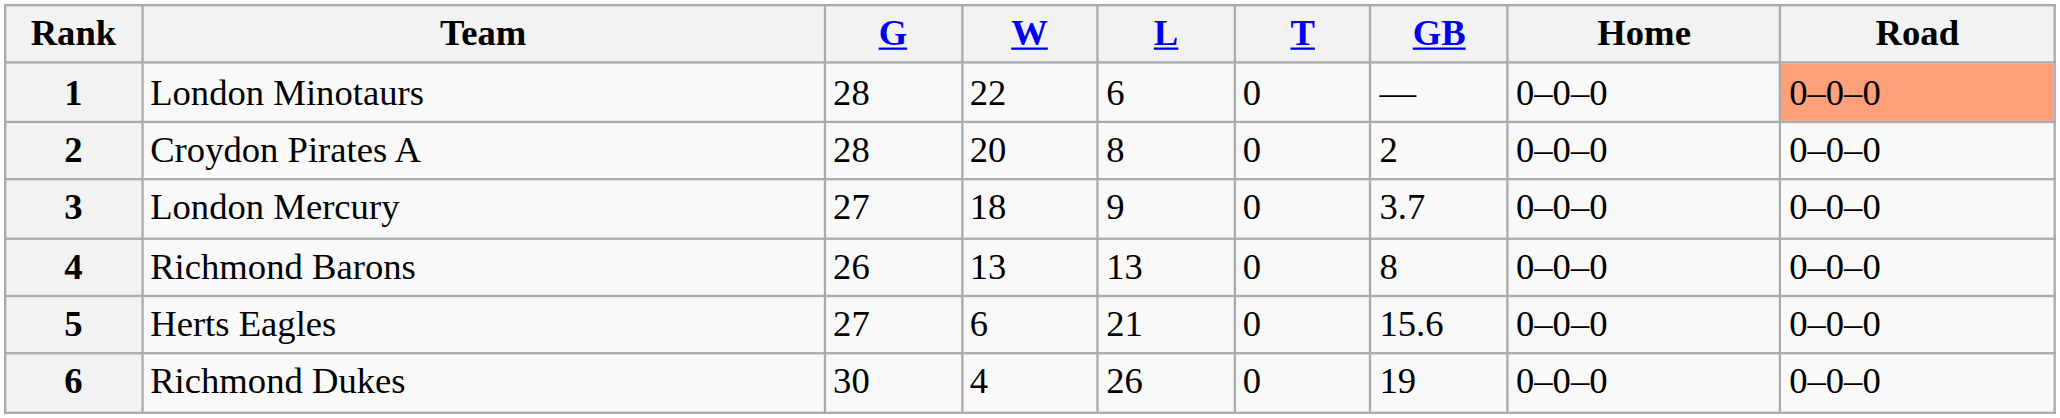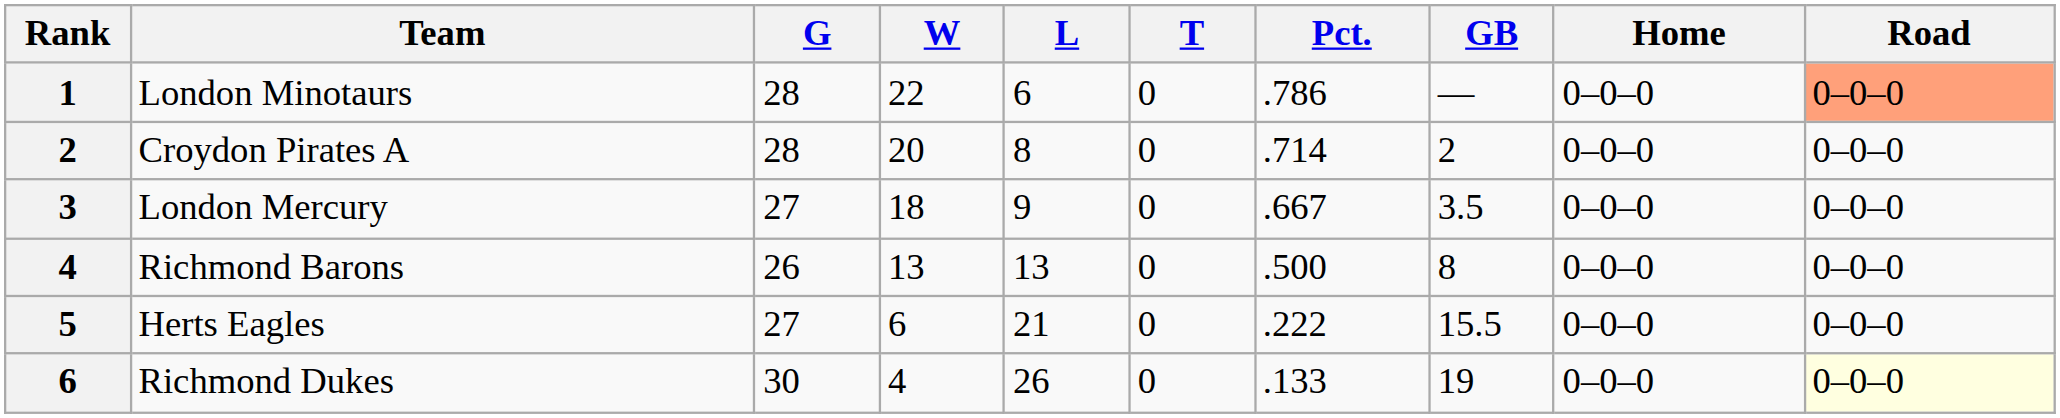+ column: Pct. | .786 | .714 | .667 | .500 | .222 | .133
London Mercury | GB: 3.7 -> 3.5
Herts Eagles | GB: 15.6 -> 15.5
Richmond Dukes | Road: no background -> lightyellow background
